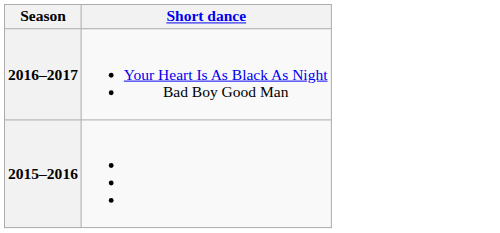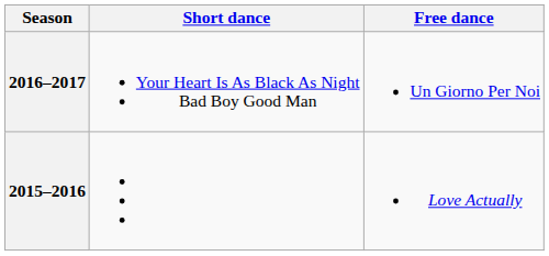+ column: Free dance | Un Giorno Per Noi | Love Actually
